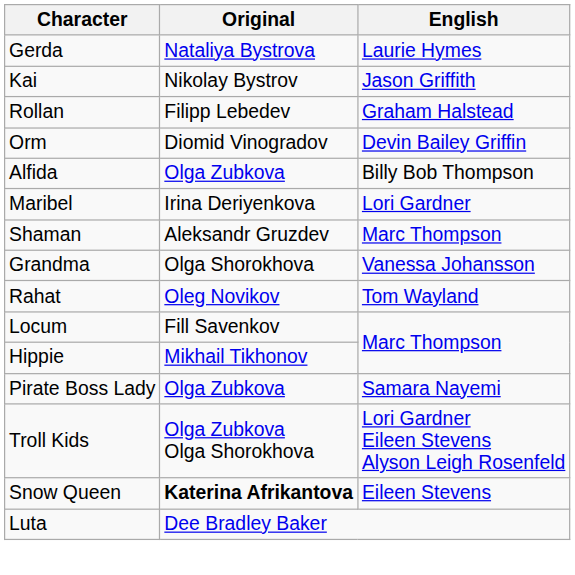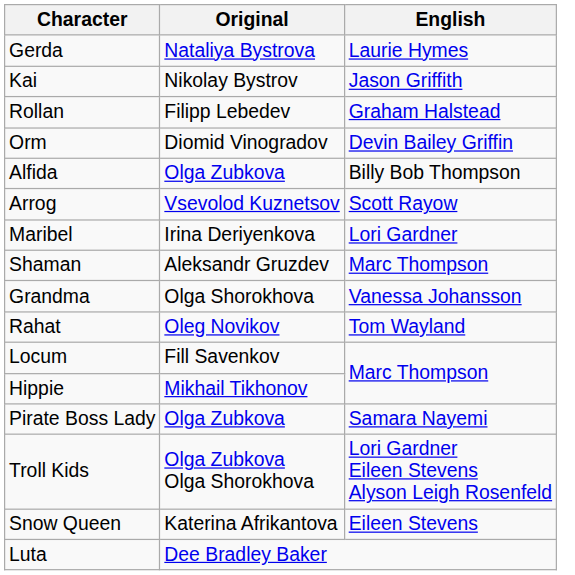+ row: Arrog | Vsevolod Kuznetsov | Scott Rayow
Snow Queen | Original: bold -> normal
